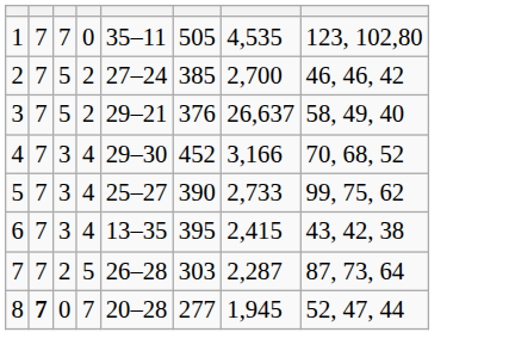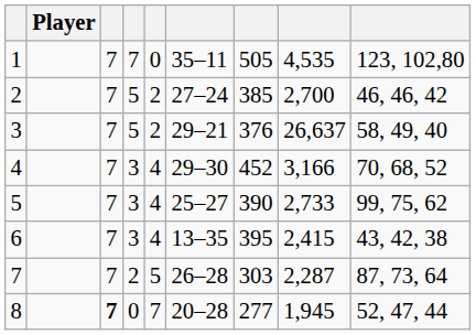+ column: Player
